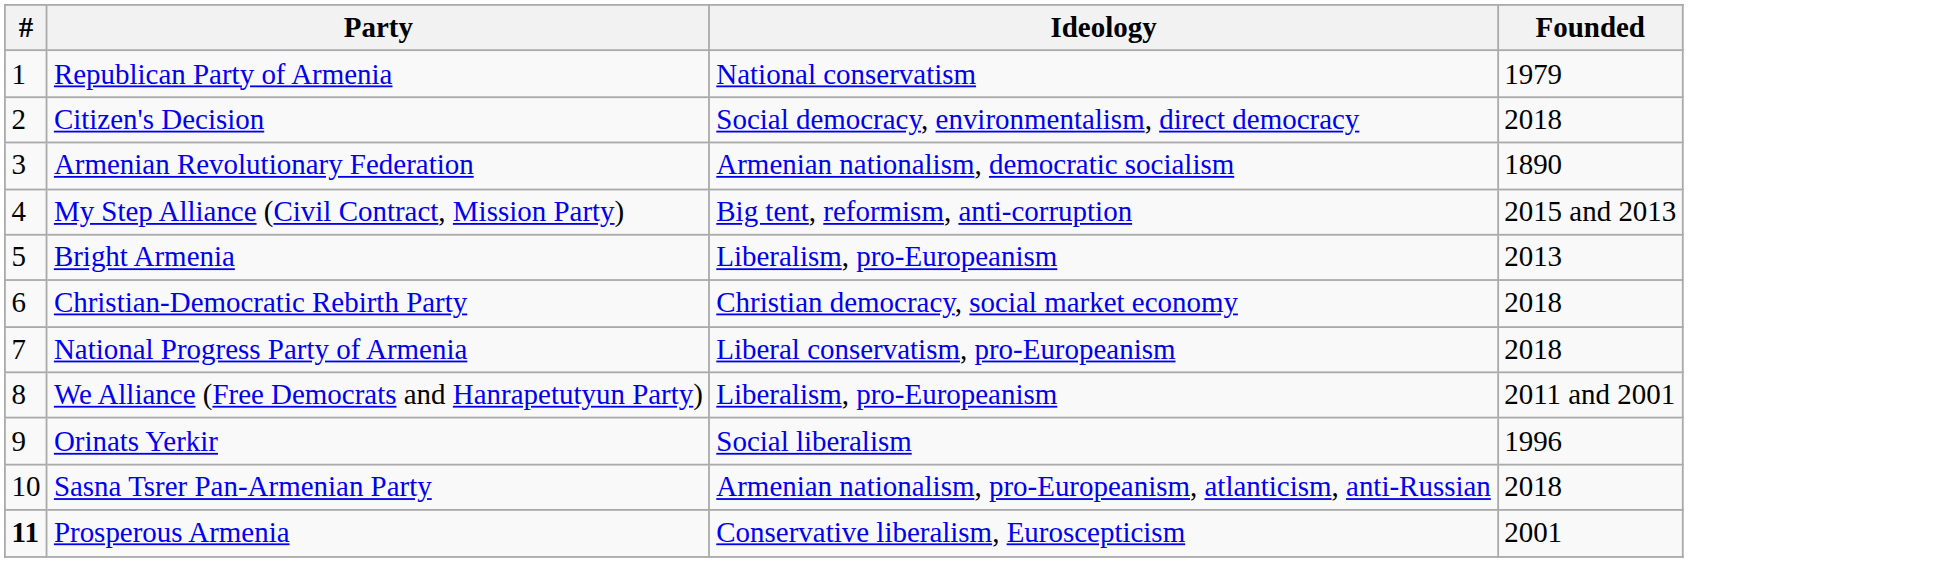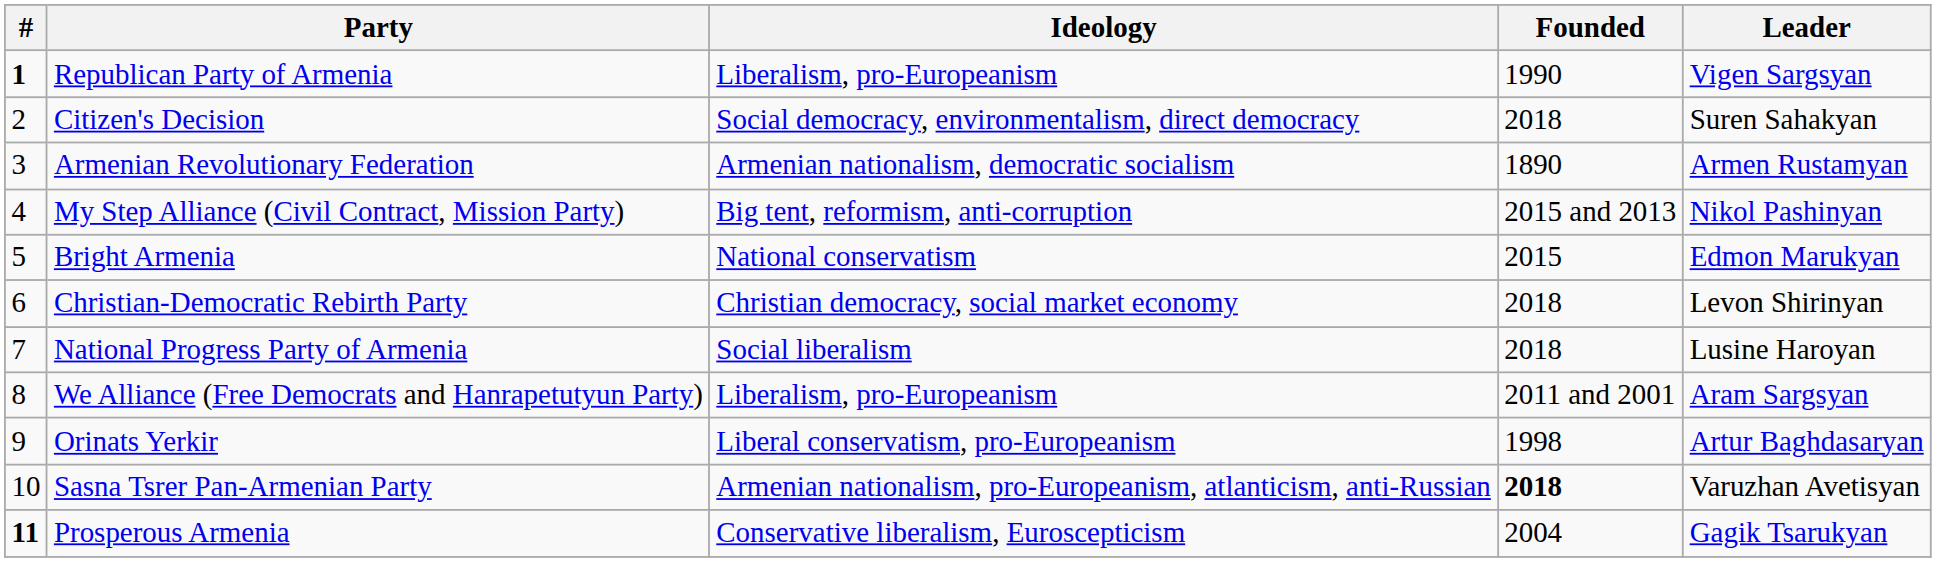+ column: Leader | Vigen Sargsyan | Suren Sahakyan | Armen Rustamyan | Nikol Pashinyan | Edmon Marukyan | Levon Shirinyan | Lusine Haroyan | Aram Sargsyan | Artur Baghdasaryan | Varuzhan Avetisyan | Gagik Tsarukyan
Republican Party of Armenia | #: normal -> bold
Republican Party of Armenia | Ideology: National conservatism -> Liberalism, pro-Europeanism
Republican Party of Armenia | Founded: 1979 -> 1990
Bright Armenia | Ideology: Liberalism, pro-Europeanism -> National conservatism
Bright Armenia | Founded: 2013 -> 2015
National Progress Party of Armenia | Ideology: Liberal conservatism, pro-Europeanism -> Social liberalism
Orinats Yerkir | Ideology: Social liberalism -> Liberal conservatism, pro-Europeanism
Orinats Yerkir | Founded: 1996 -> 1998
Sasna Tsrer Pan-Armenian Party | Founded: normal -> bold
Prosperous Armenia | Founded: 2001 -> 2004
